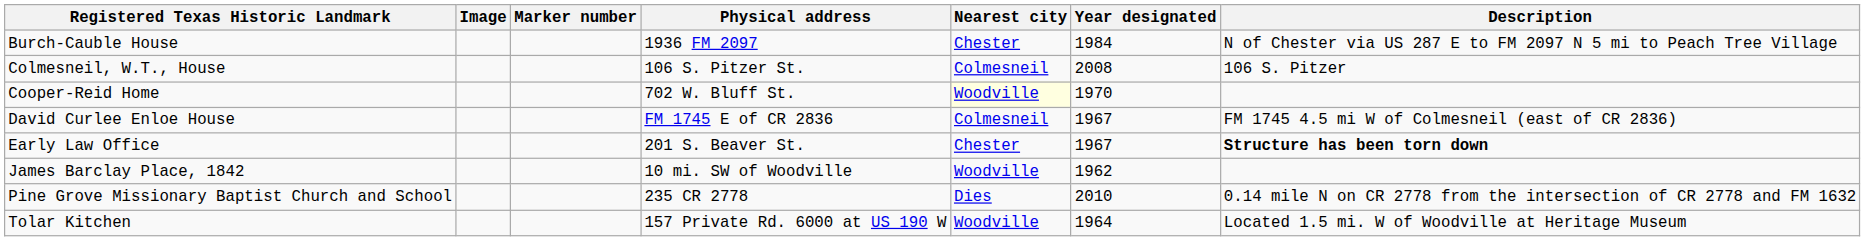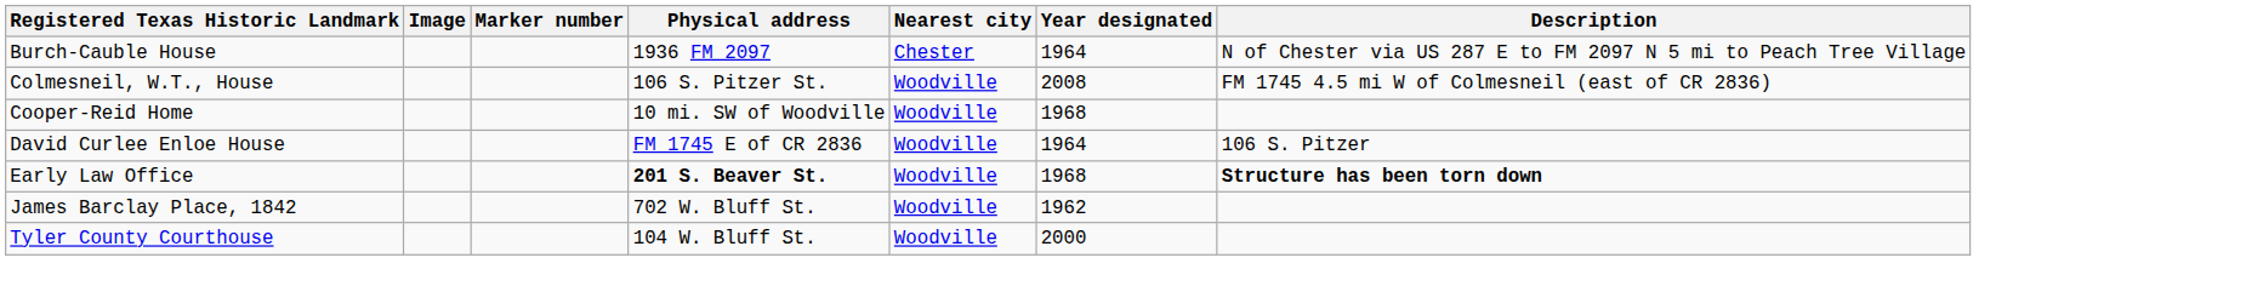Burch-Cauble House | Year designated: 1984 -> 1964
Colmesneil, W.T., House | Nearest city: Colmesneil -> Woodville
Colmesneil, W.T., House | Description: 106 S. Pitzer -> FM 1745 4.5 mi W of Colmesneil (east of CR 2836)
Cooper-Reid Home | Physical address: 702 W. Bluff St. -> 10 mi. SW of Woodville
Cooper-Reid Home | Nearest city: lightyellow background -> no background
Cooper-Reid Home | Year designated: 1970 -> 1968
David Curlee Enloe House | Nearest city: Colmesneil -> Woodville
David Curlee Enloe House | Year designated: 1967 -> 1964
David Curlee Enloe House | Description: FM 1745 4.5 mi W of Colmesneil (east of CR 2836) -> 106 S. Pitzer
Early Law Office | Physical address: normal -> bold
Early Law Office | Nearest city: Chester -> Woodville
Early Law Office | Year designated: 1967 -> 1968
James Barclay Place, 1842 | Physical address: 10 mi. SW of Woodville -> 702 W. Bluff St.
- row: Pine Grove Missionary Baptist Church and School | 235 CR 2778 | Dies | 2010 | 0.14 mile N on CR 2778 from the intersection of CR 2778 and FM 1632
- row: Tolar Kitchen | 157 Private Rd. 6000 at US 190 W | Woodville | 1964 | Located 1.5 mi. W of Woodville at Heritage Museum
+ row: Tyler County Courthouse | 104 W. Bluff St. | Woodville | 2000
